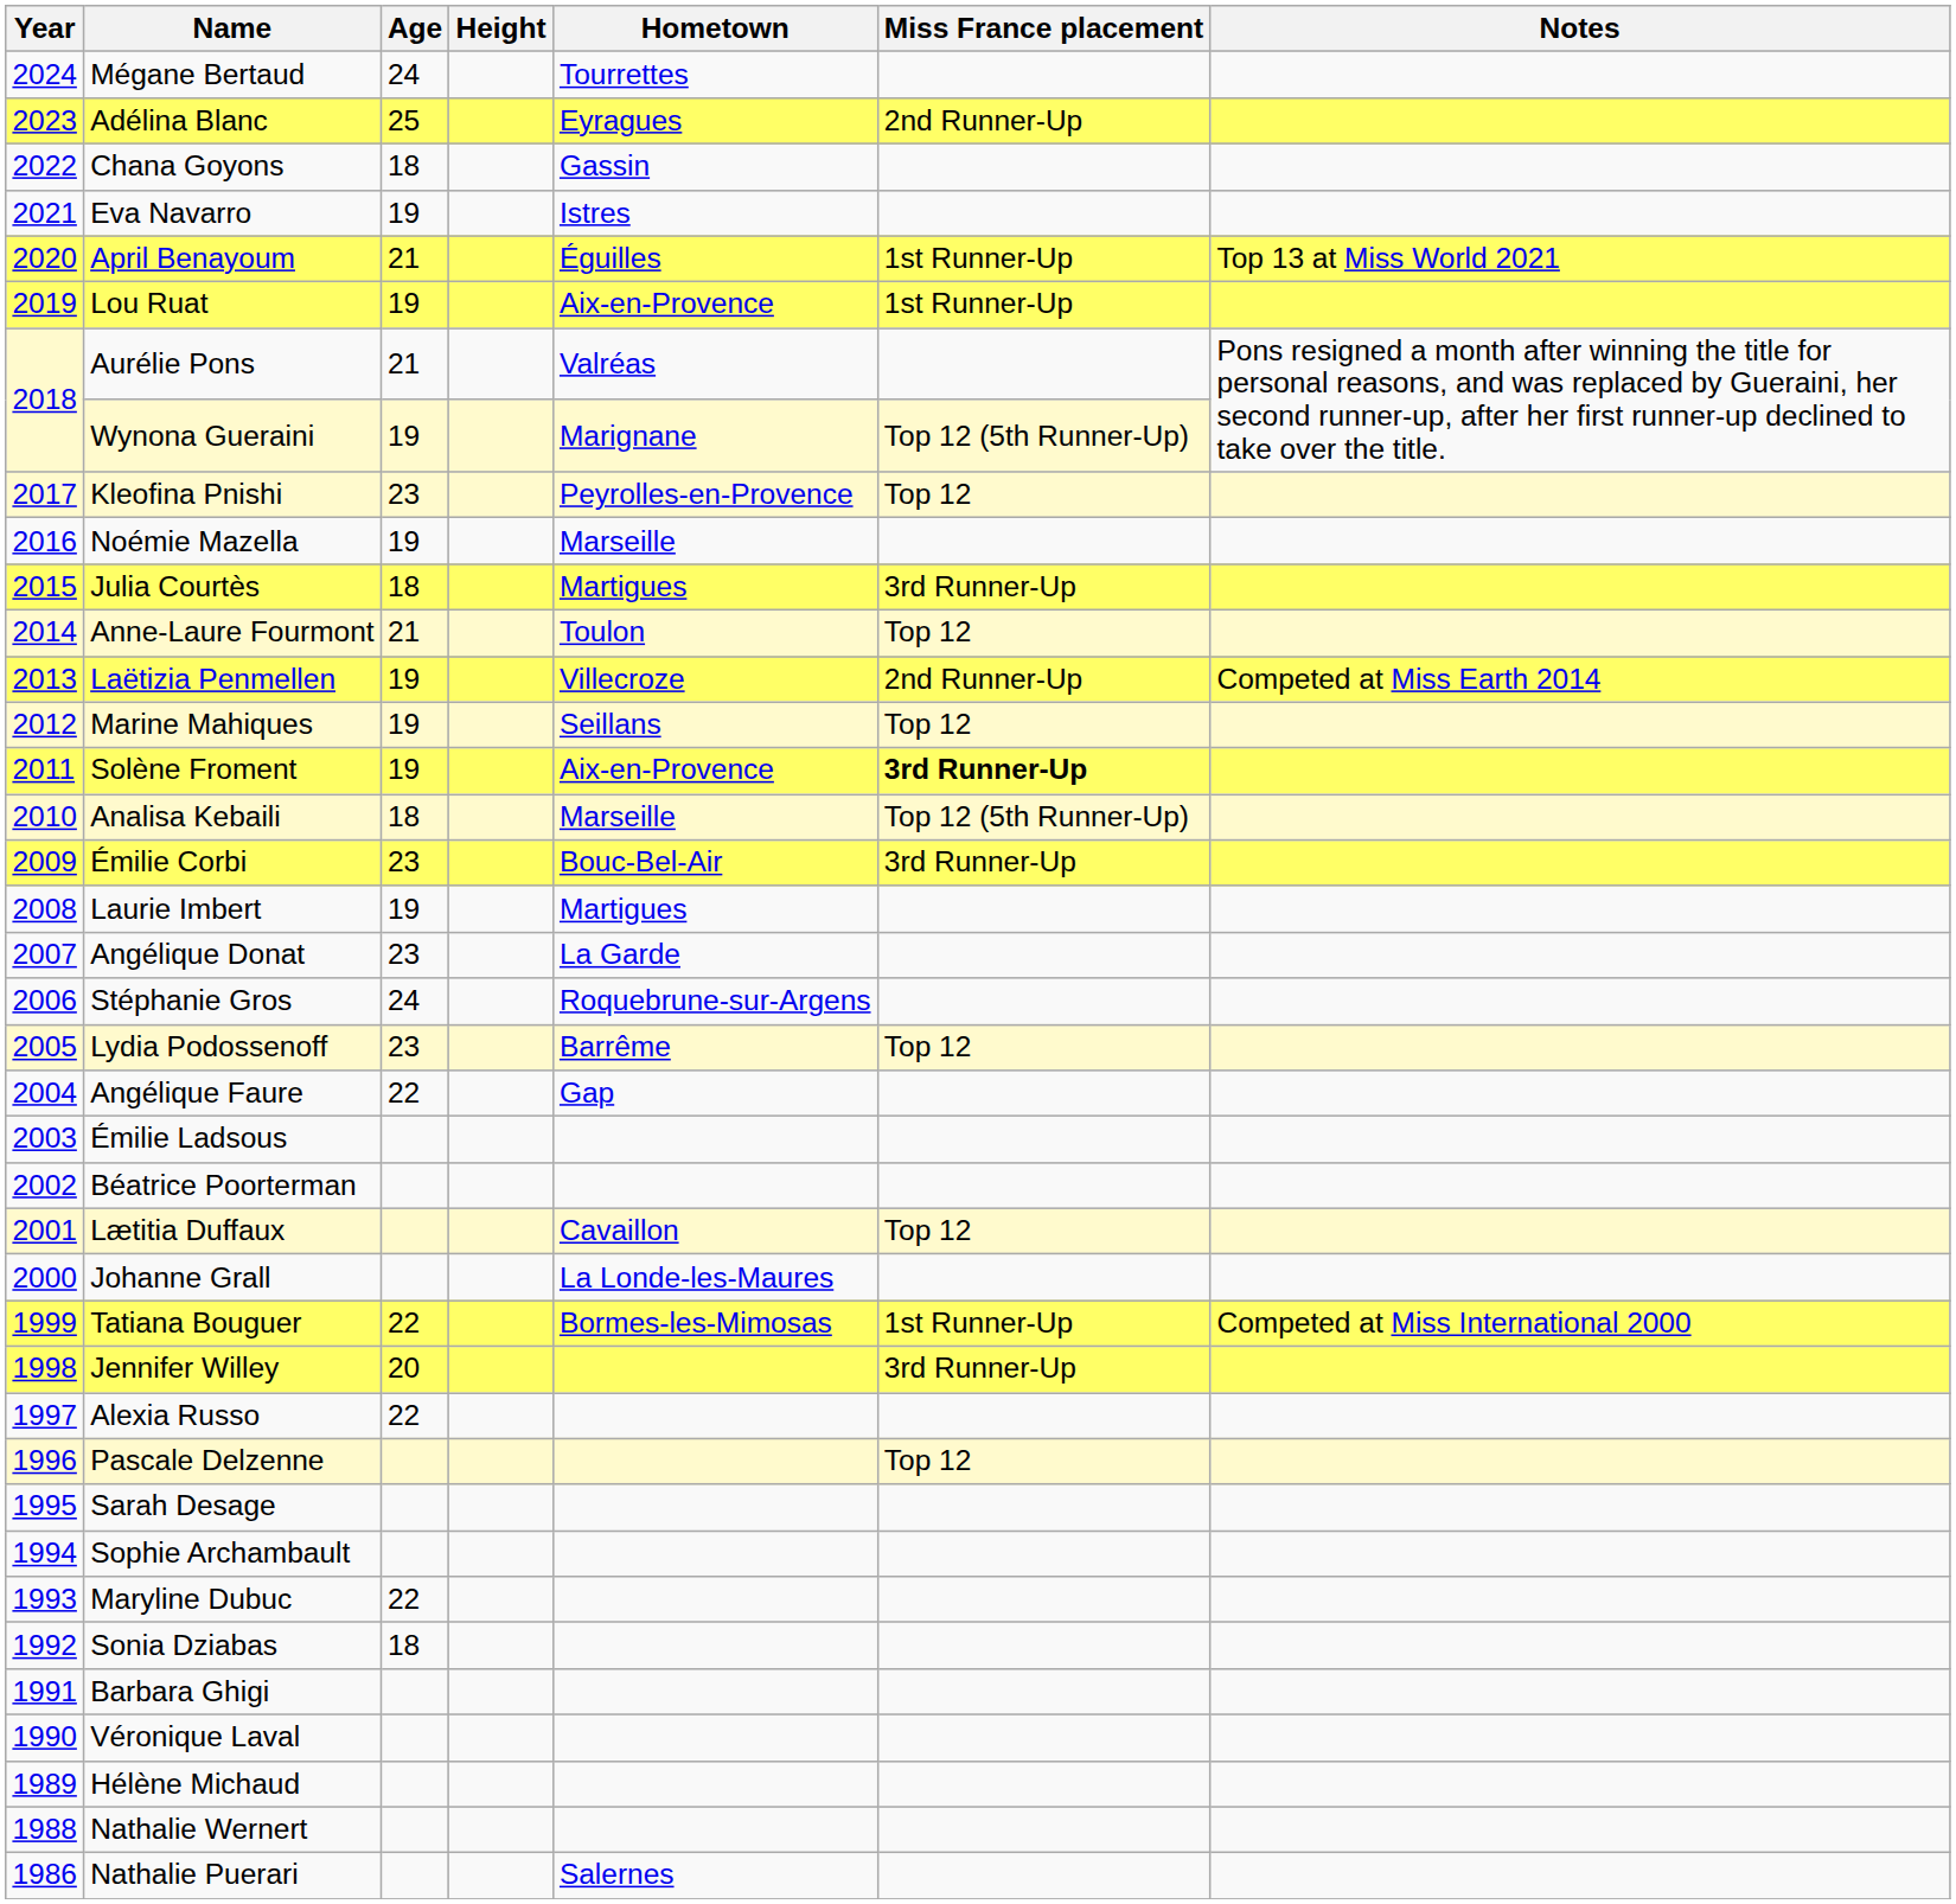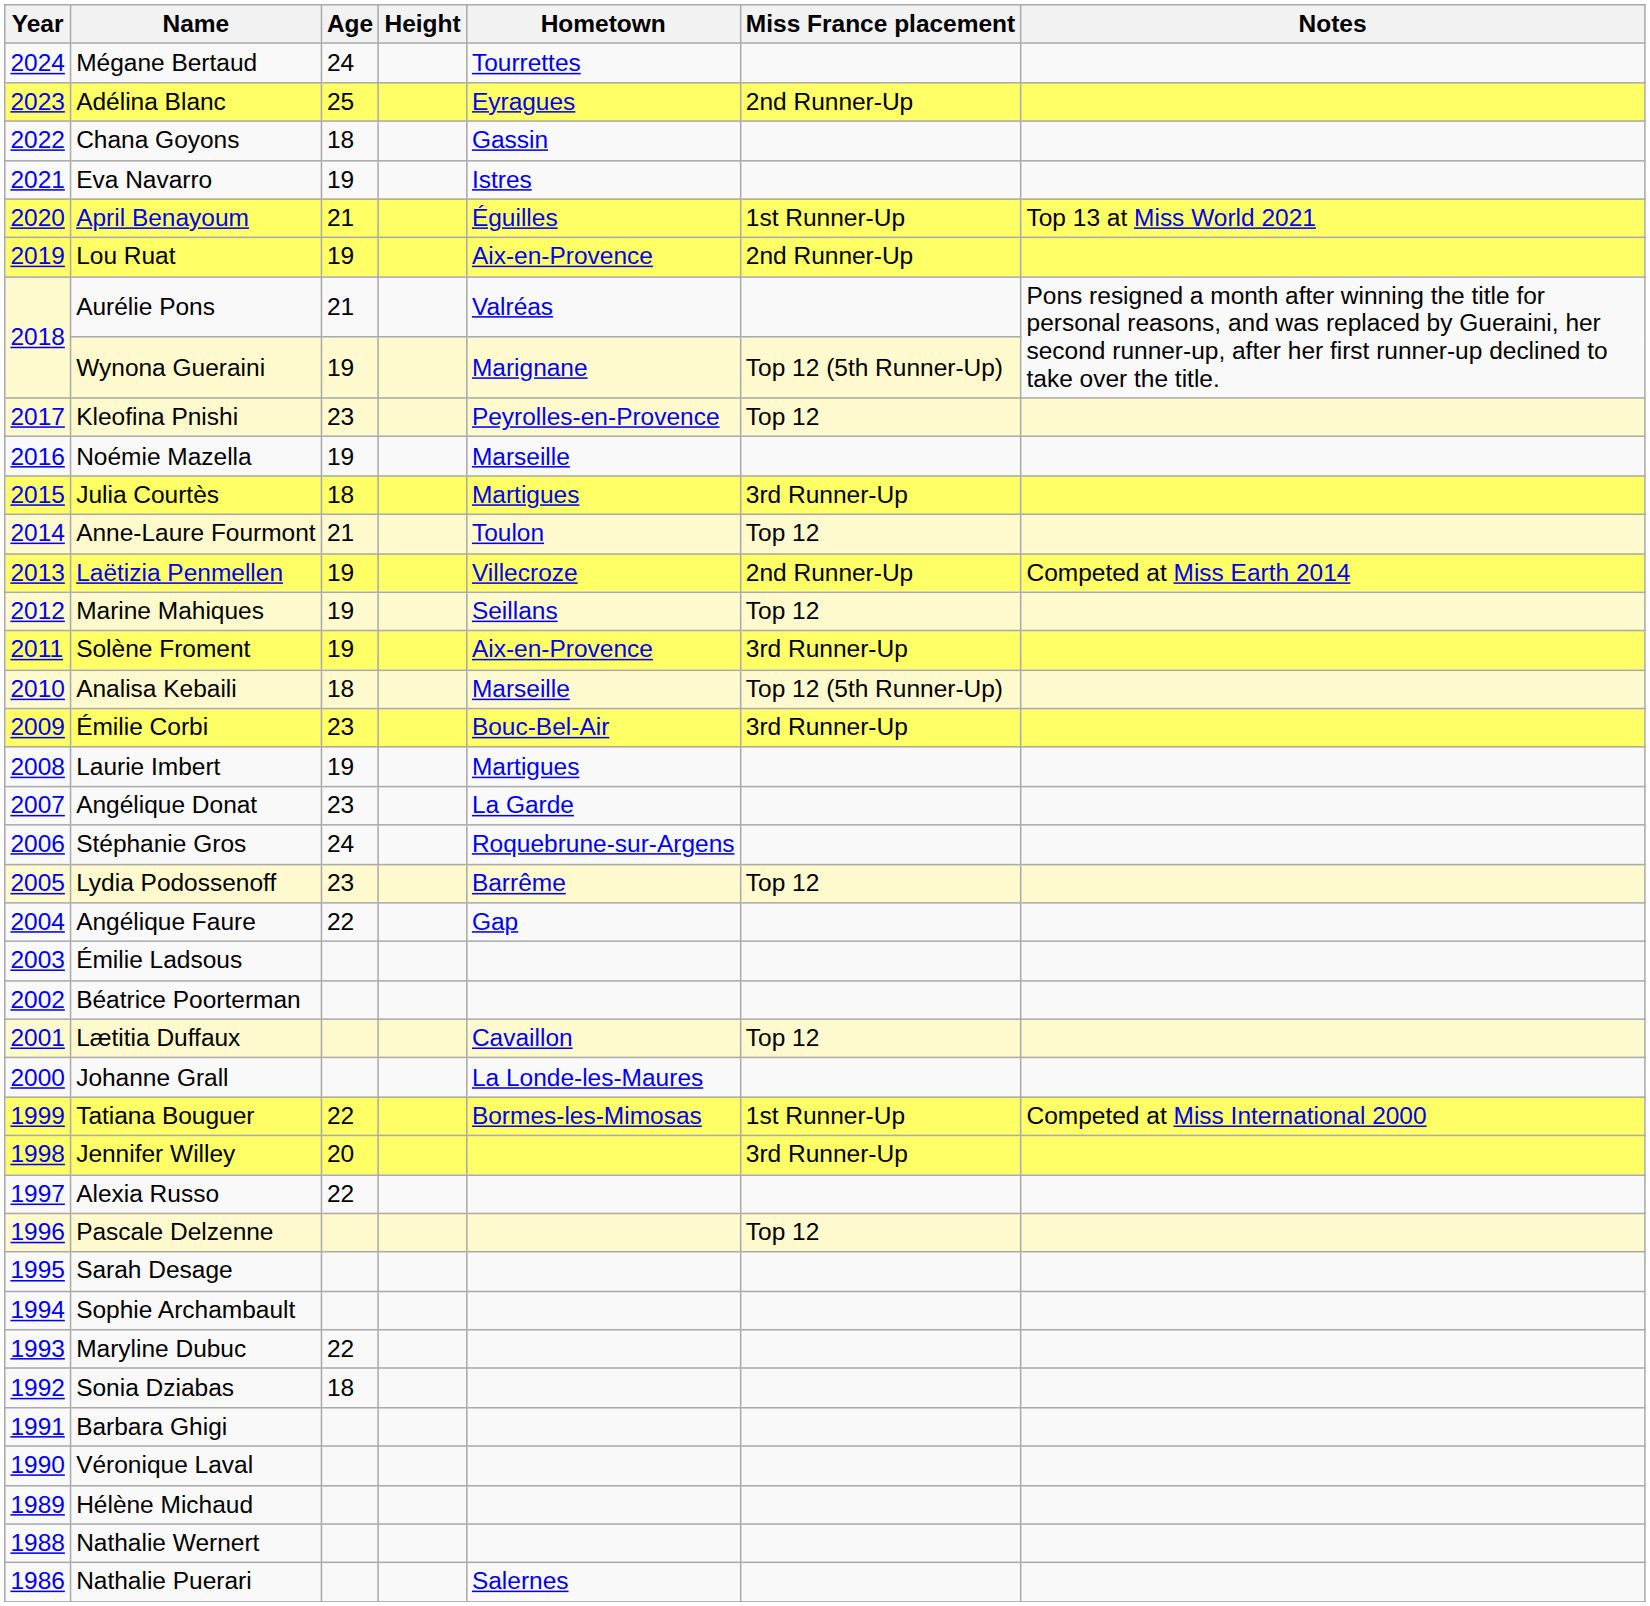Lou Ruat | Miss France placement: 1st Runner-Up -> 2nd Runner-Up
Solène Froment | Miss France placement: bold -> normal
